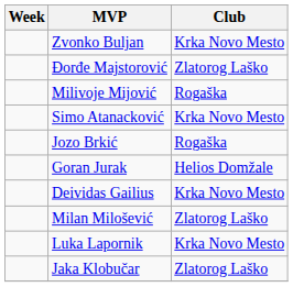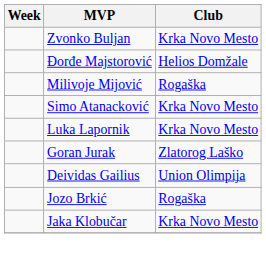Đorđe Majstorović | Club: Zlatorog Laško -> Helios Domžale
rows swapped: Luka Lapornik <-> Jozo Brkić
Goran Jurak | Club: Helios Domžale -> Zlatorog Laško
Deividas Gailius | Club: Krka Novo Mesto -> Union Olimpija
- row: Milan Milošević | Zlatorog Laško
Jaka Klobučar | Club: Zlatorog Laško -> Krka Novo Mesto
